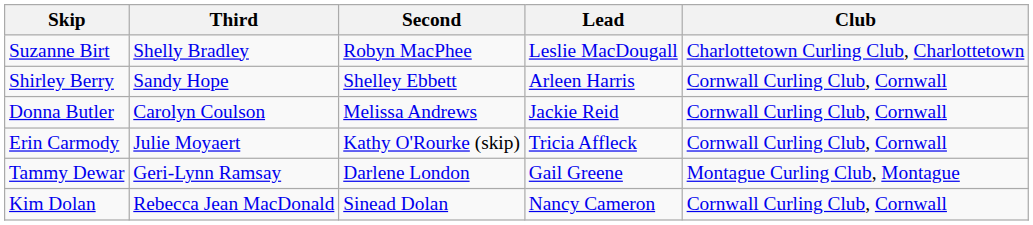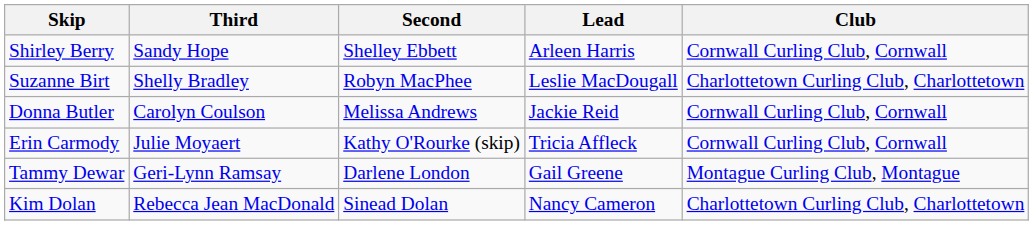rows swapped: Shirley Berry <-> Suzanne Birt
Kim Dolan | Club: Cornwall Curling Club, Cornwall -> Charlottetown Curling Club, Charlottetown
